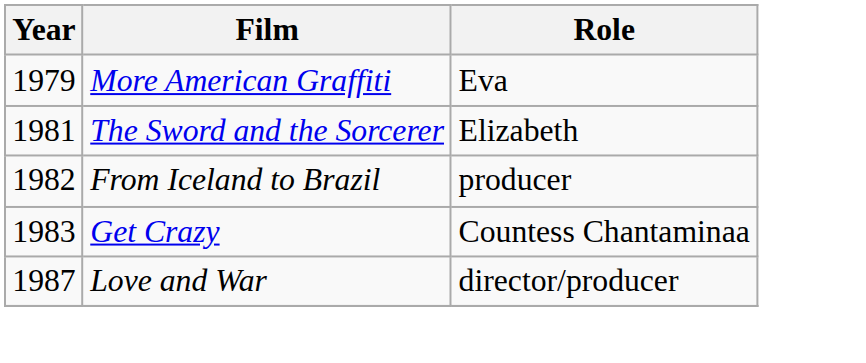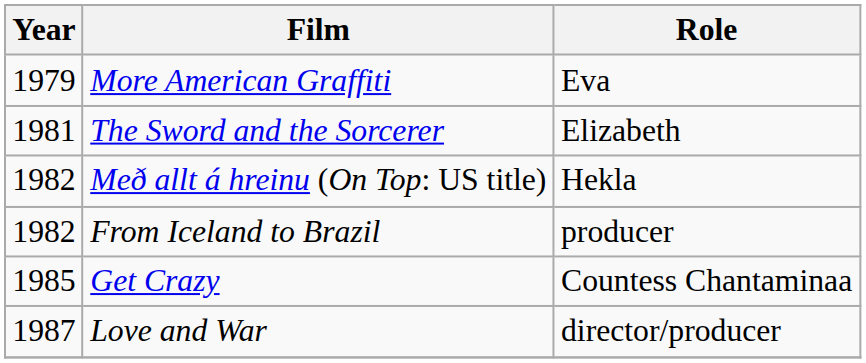+ row: 1982 | Með allt á hreinu (On Top: US title) | Hekla
Get Crazy | Year: 1983 -> 1985
